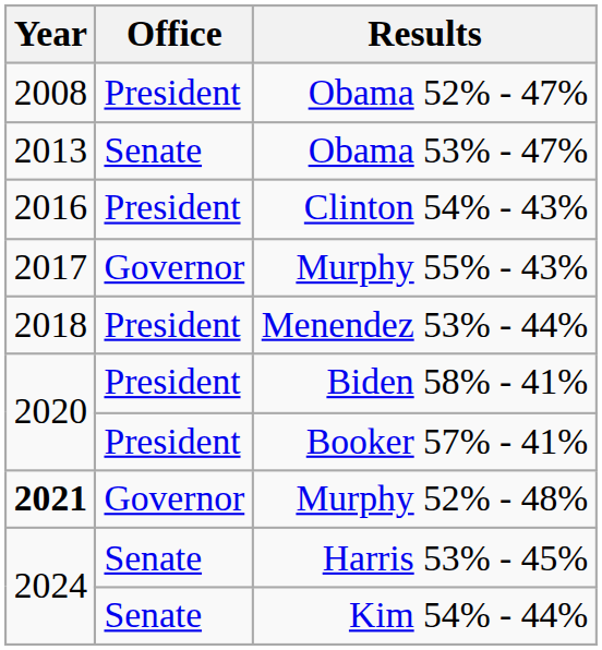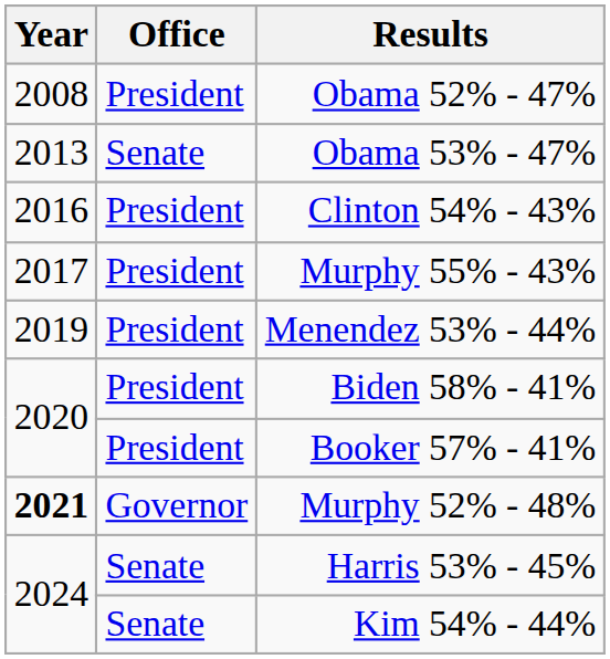Murphy 55% - 43% | Office: Governor -> President
Menendez 53% - 44% | Year: 2018 -> 2019
